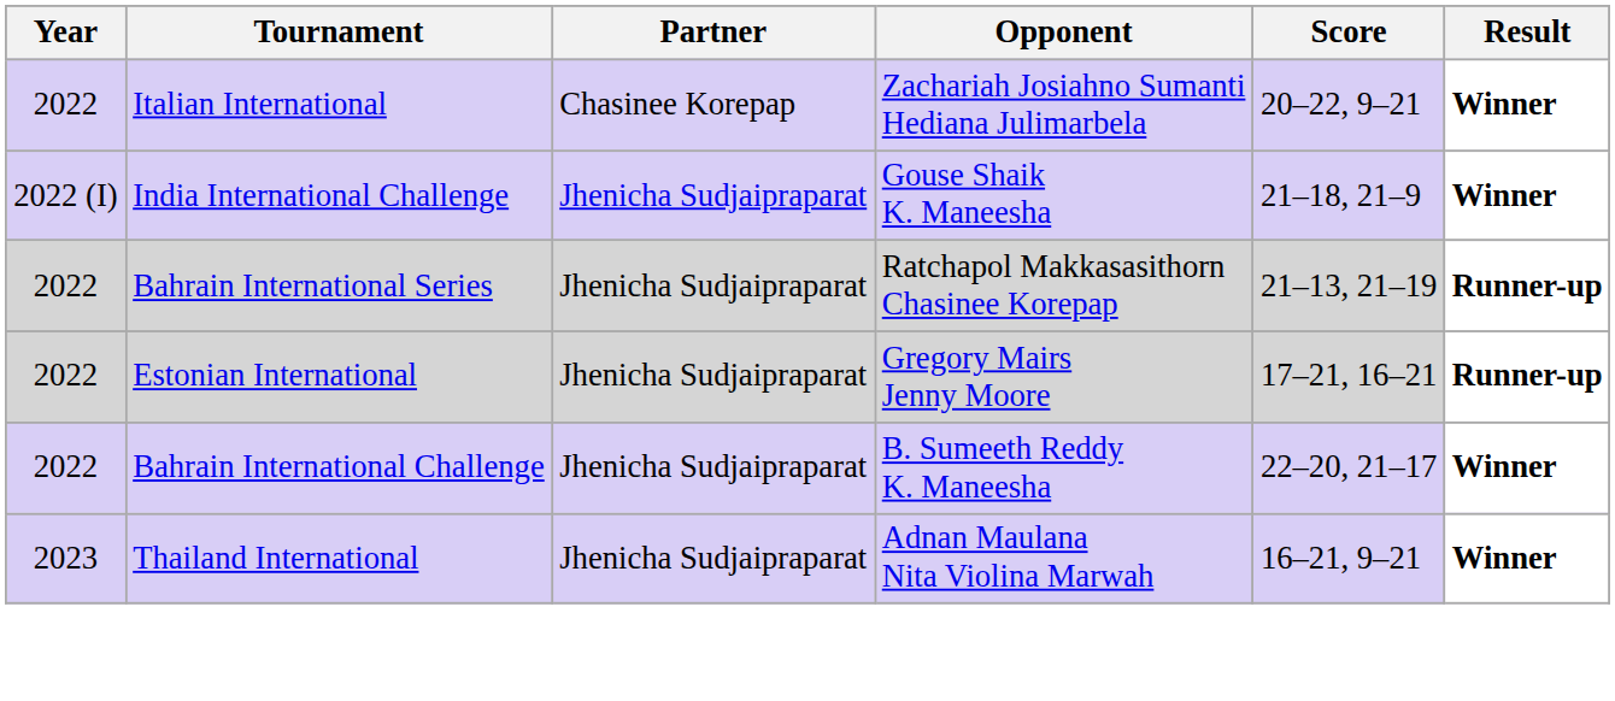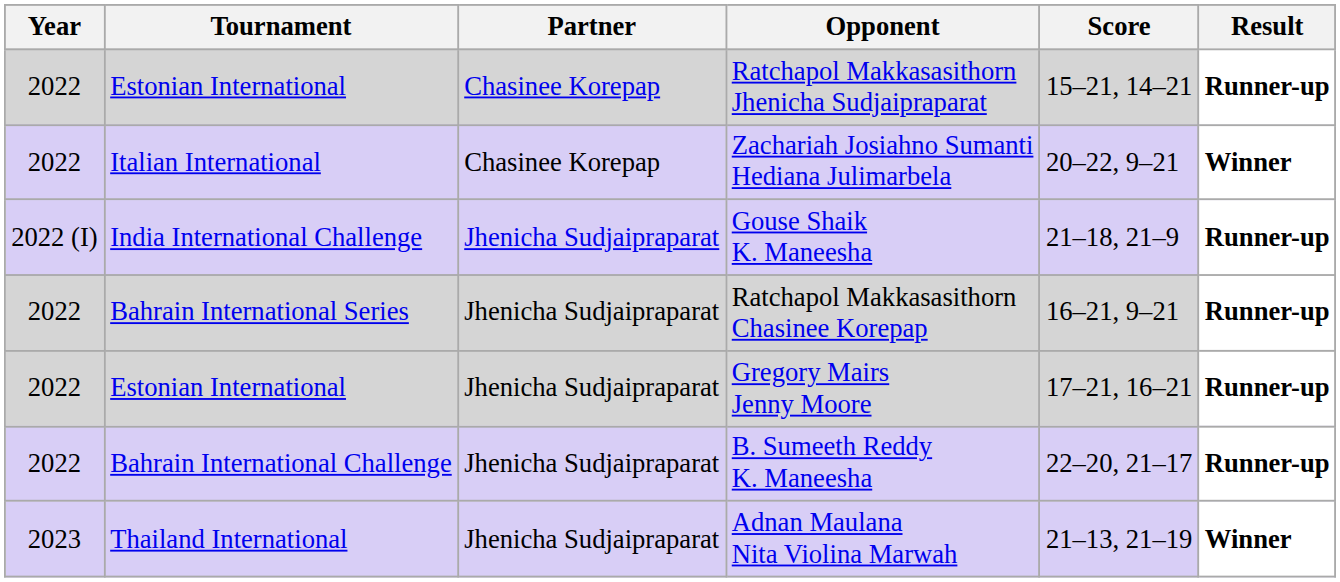+ row: 2022 | Estonian International | Chasinee Korepap | Ratchapol Makkasasithorn Jhenicha Sudjaipraparat | 15–21, 14–21 | Runner-up
Gouse Shaik K. Maneesha | Result: Winner -> Runner-up
Ratchapol Makkasasithorn Chasinee Korepap | Score: 21–13, 21–19 -> 16–21, 9–21
B. Sumeeth Reddy K. Maneesha | Result: Winner -> Runner-up
Adnan Maulana Nita Violina Marwah | Score: 16–21, 9–21 -> 21–13, 21–19
